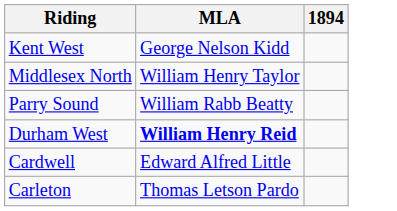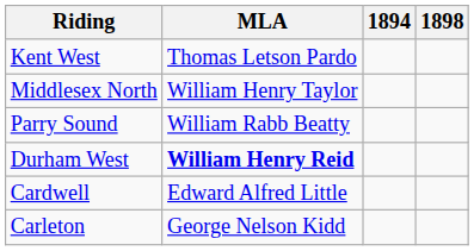+ column: 1898
Kent West | MLA: George Nelson Kidd -> Thomas Letson Pardo
Carleton | MLA: Thomas Letson Pardo -> George Nelson Kidd
